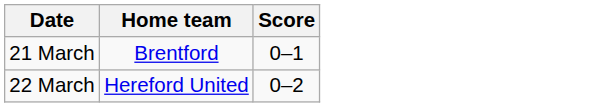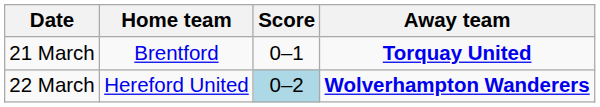+ column: Away team | Torquay United | Wolverhampton Wanderers
22 March | Score: no background -> lightblue background
